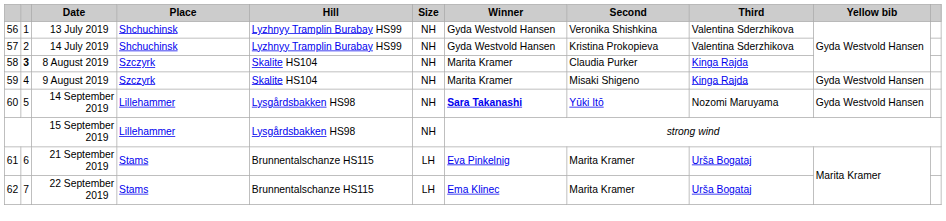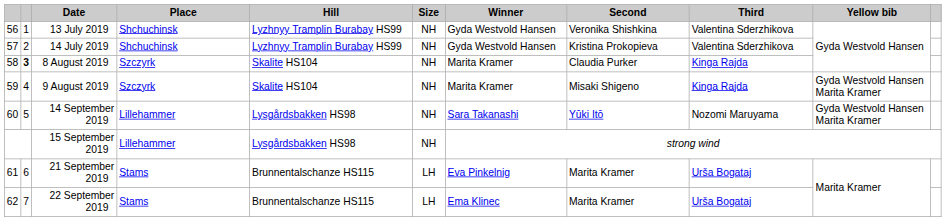9 August 2019 | Yellow bib: Gyda Westvold Hansen -> Gyda Westvold Hansen Marita Kramer
14 September 2019 | Winner: bold -> normal
14 September 2019 | Yellow bib: Gyda Westvold Hansen -> Gyda Westvold Hansen Marita Kramer
